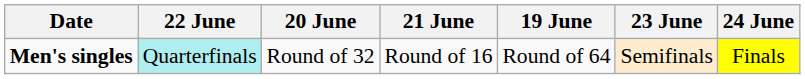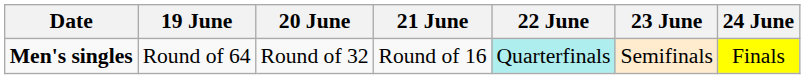columns swapped: 19 June <-> 22 June
